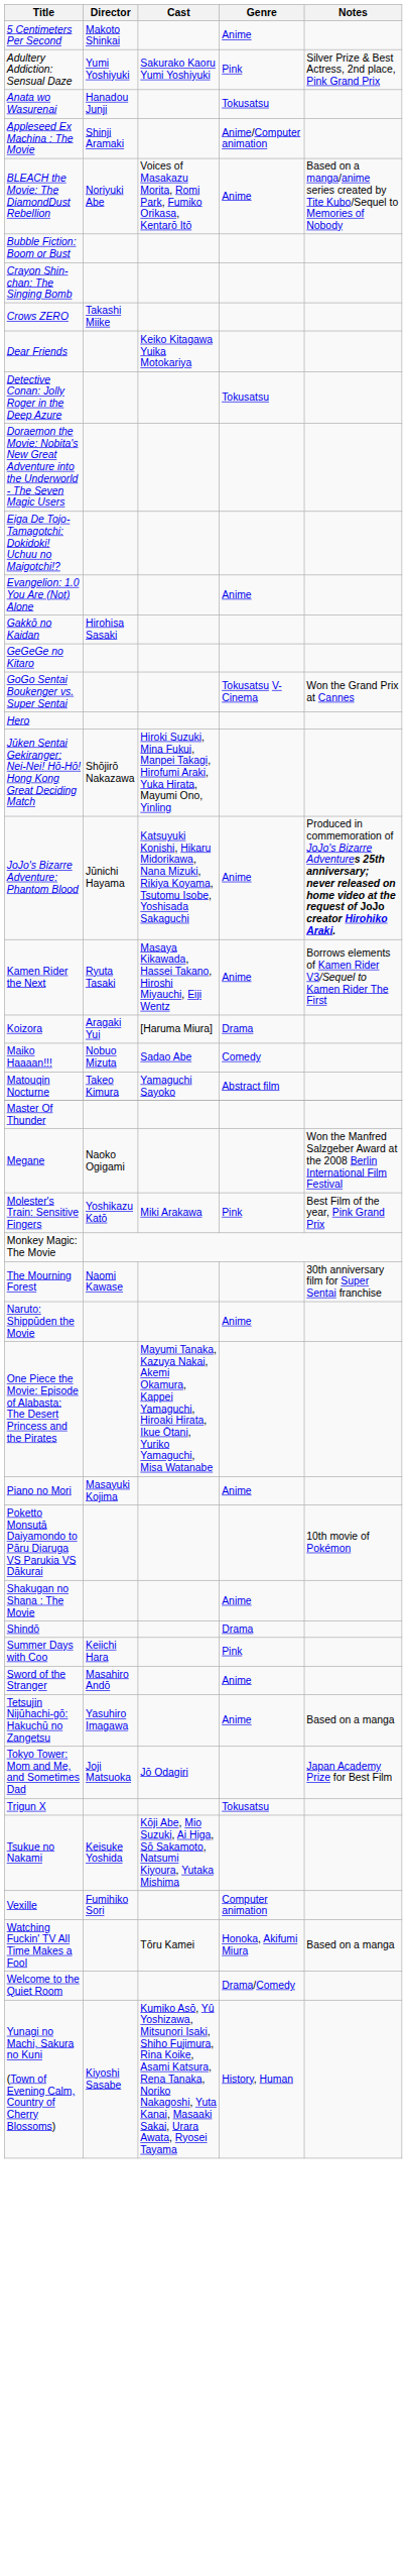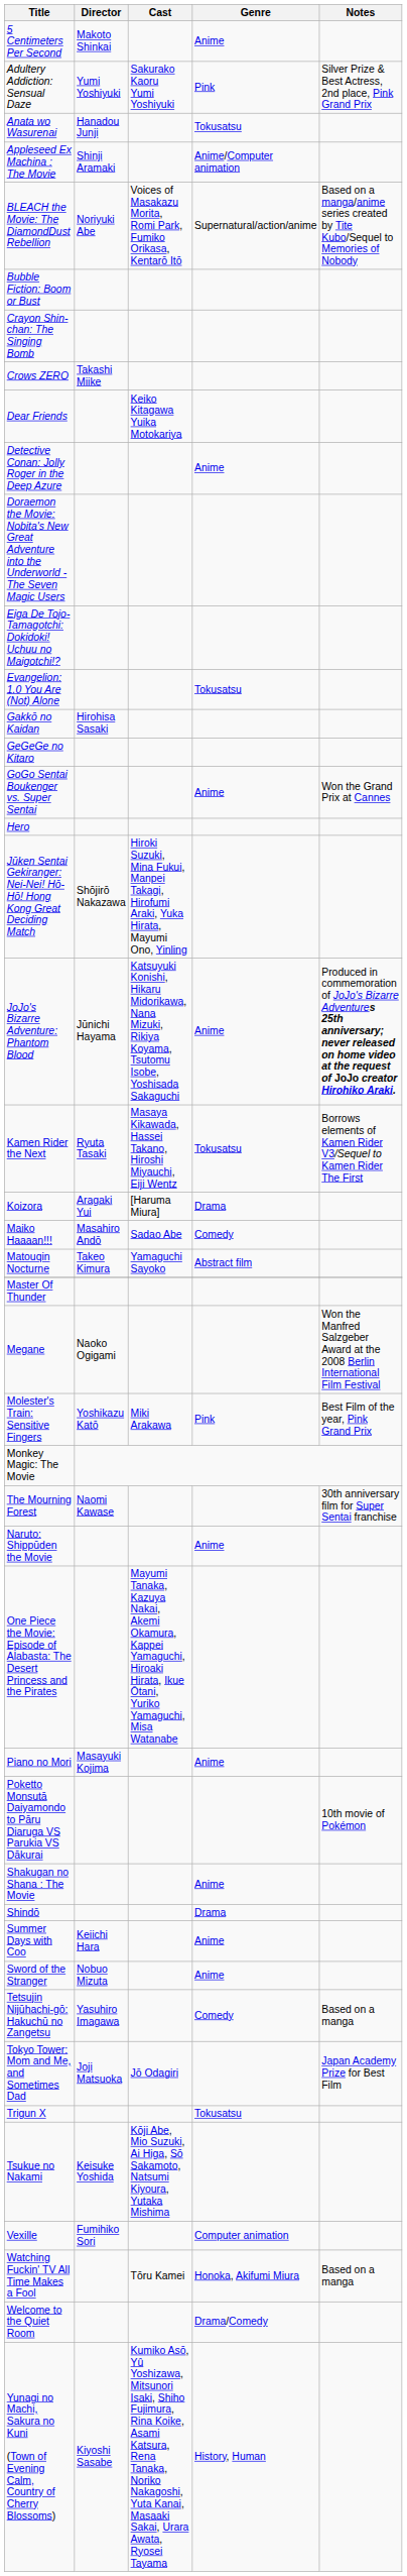BLEACH the Movie: The DiamondDust Rebellion | Genre: Anime -> Supernatural/action/anime
Detective Conan: Jolly Roger in the Deep Azure | Genre: Tokusatsu -> Anime
Evangelion: 1.0 You Are (Not) Alone | Genre: Anime -> Tokusatsu
GoGo Sentai Boukenger vs. Super Sentai | Genre: Tokusatsu V-Cinema -> Anime
Kamen Rider the Next | Genre: Anime -> Tokusatsu
Maiko Haaaan!!! | Director: Nobuo Mizuta -> Masahiro Andō
Summer Days with Coo | Genre: Pink -> Anime
Sword of the Stranger | Director: Masahiro Andō -> Nobuo Mizuta
Tetsujin Nijūhachi-gō: Hakuchū no Zangetsu | Genre: Anime -> Comedy
